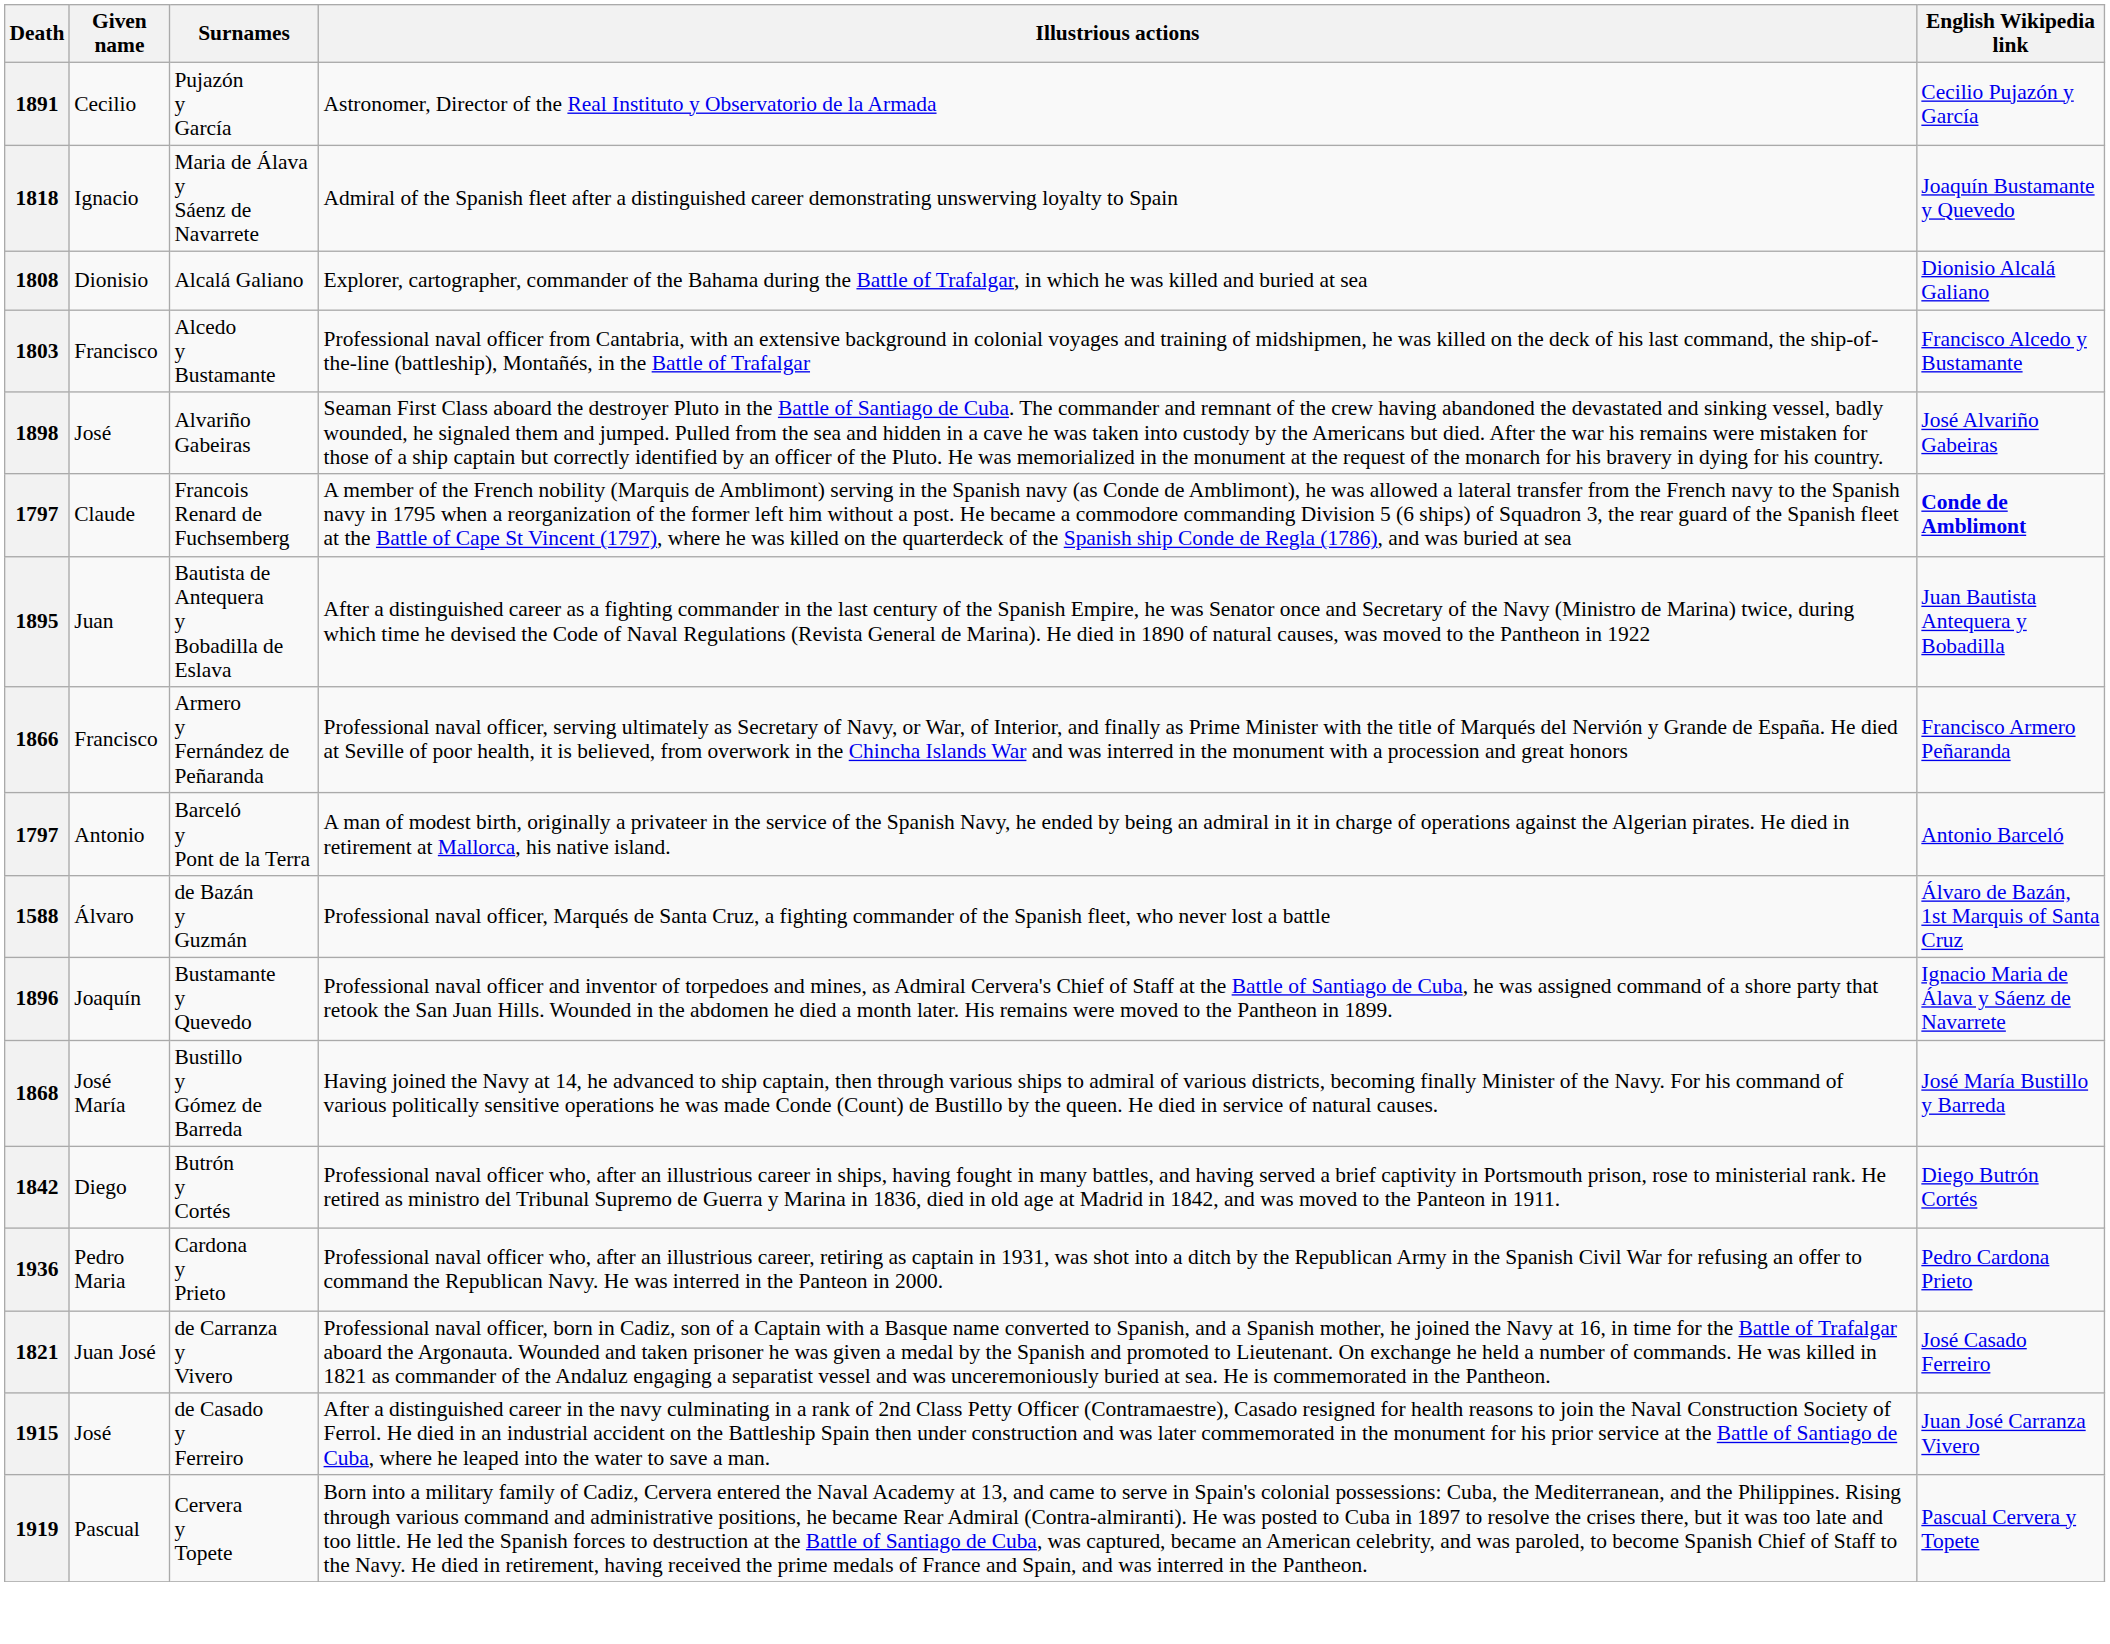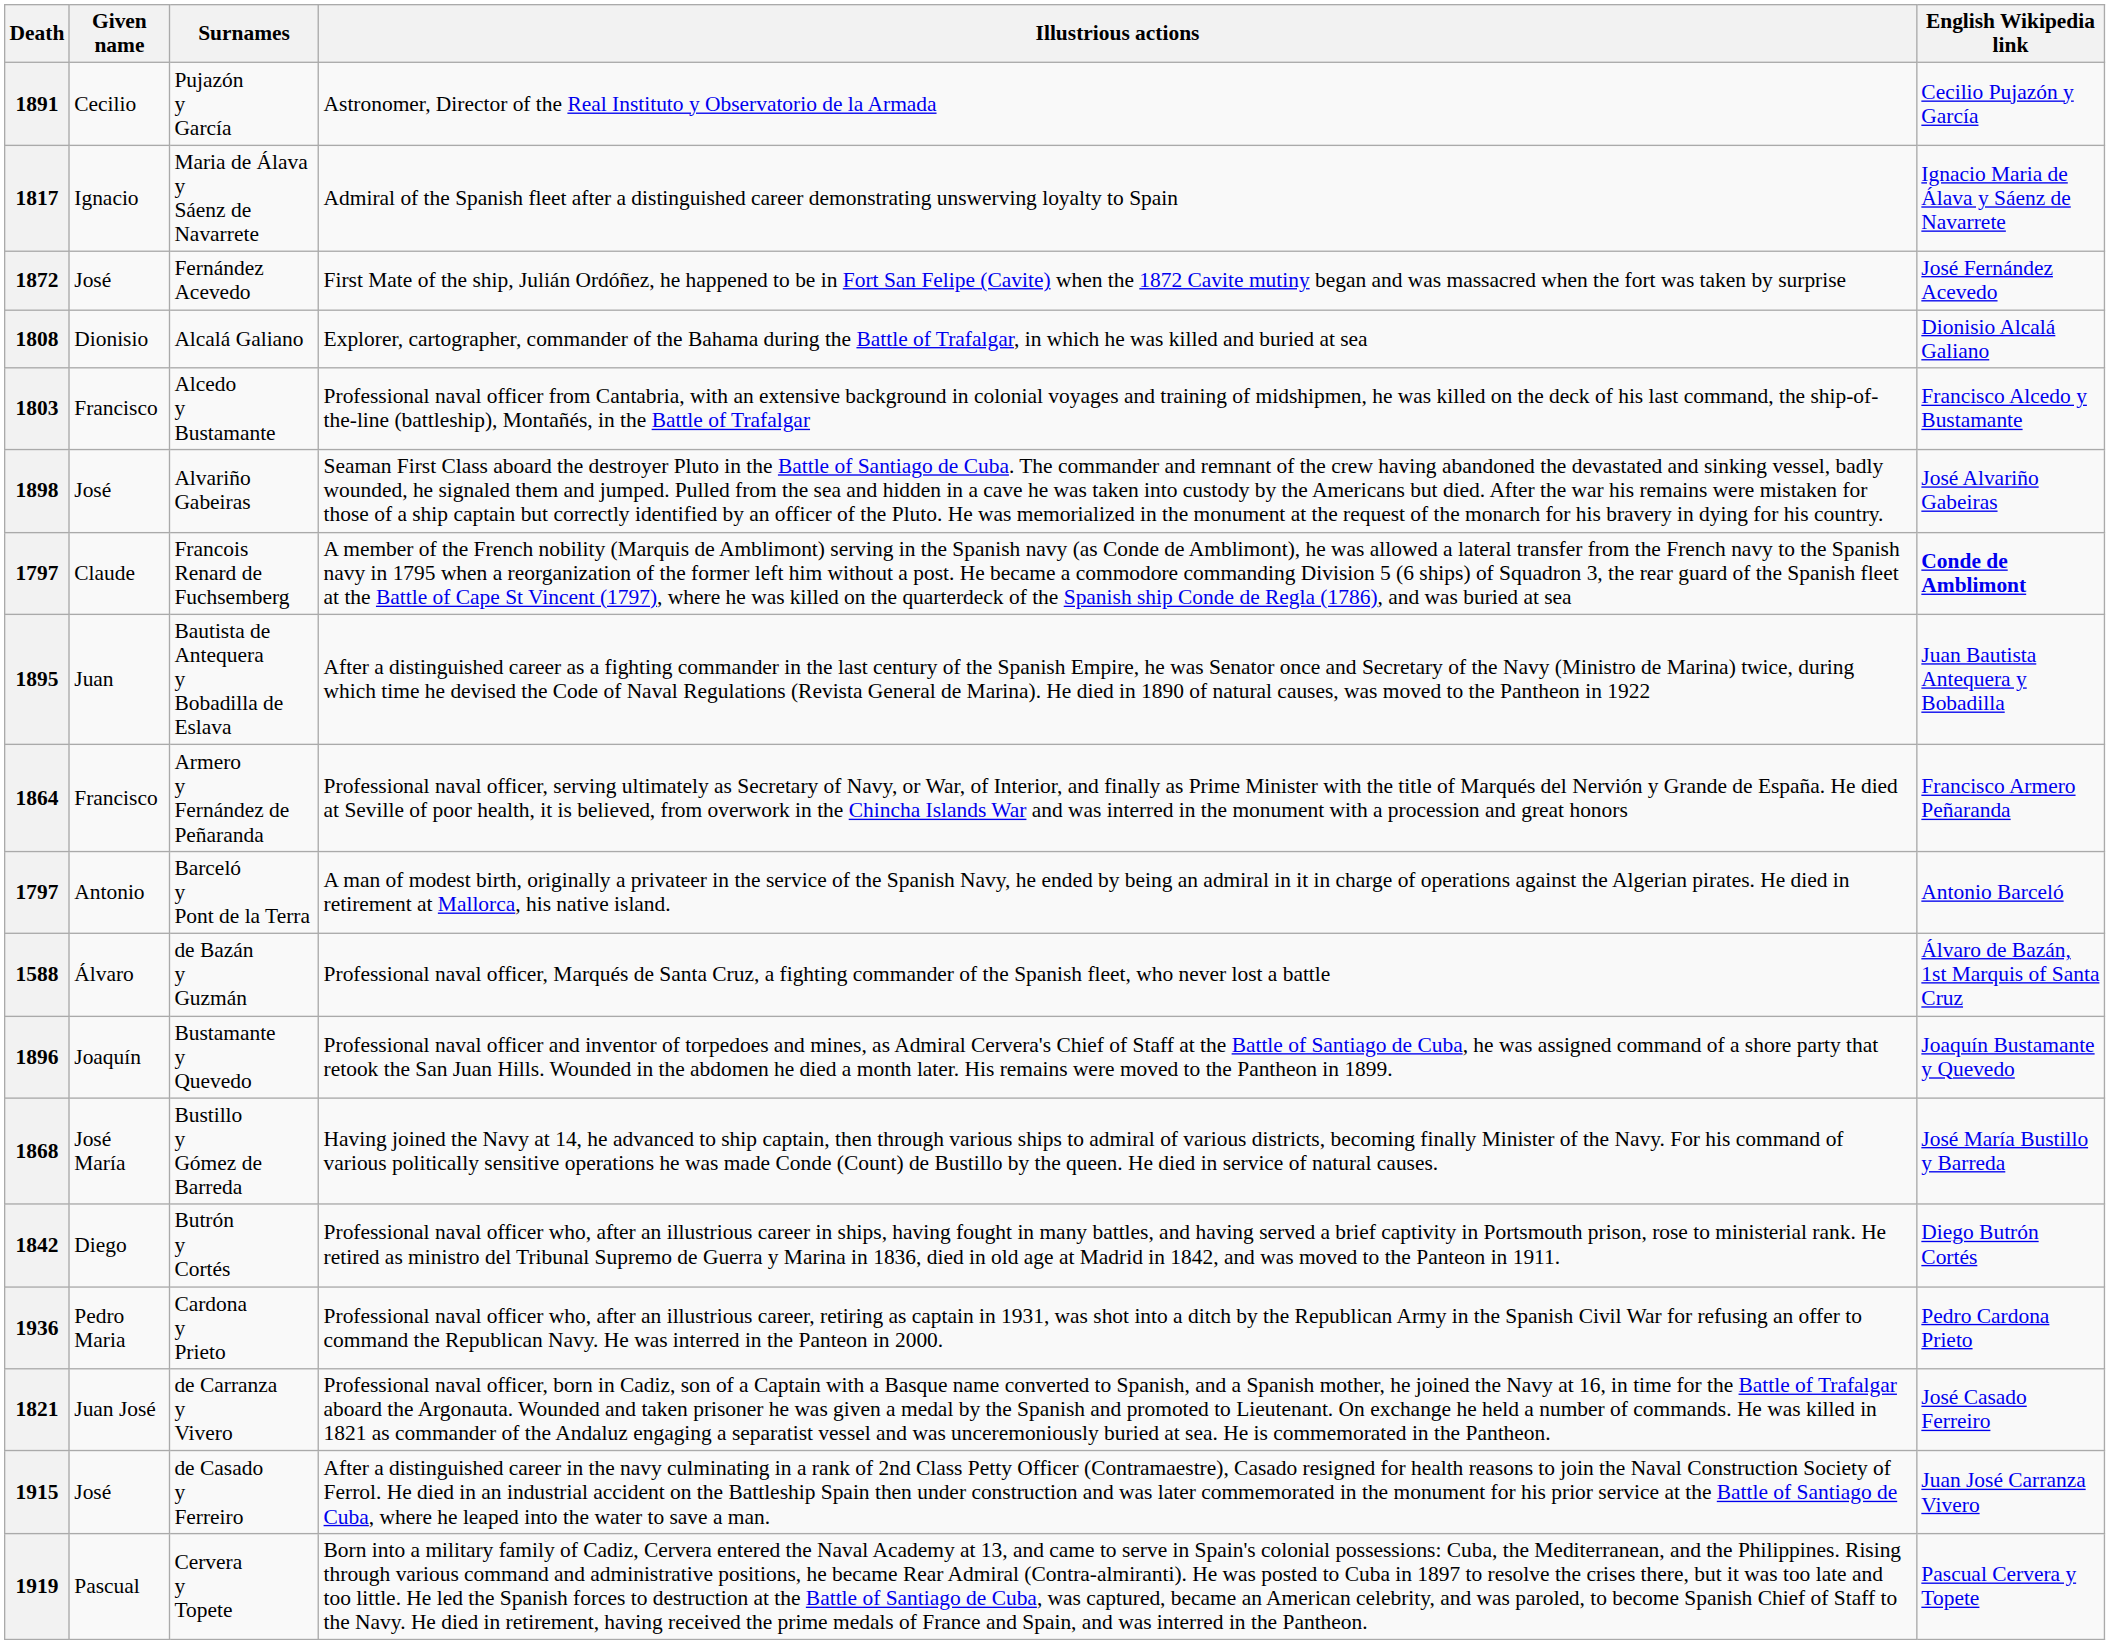Maria de Álava y Sáenz de Navarrete | Death: 1818 -> 1817
Maria de Álava y Sáenz de Navarrete | English Wikipedia link: Joaquín Bustamante y Quevedo -> Ignacio Maria de Álava y Sáenz de Navarrete
+ row: 1872 | José | Fernández Acevedo | First Mate of the ship, Julián Ordóñez, he happened to be in Fort San Felipe (Cavite) when the 1872 Cavite mutiny began and was massacred when the fort was taken by surprise | José Fernández Acevedo
Armero y Fernández de Peñaranda | Death: 1866 -> 1864
Bustamante y Quevedo | English Wikipedia link: Ignacio Maria de Álava y Sáenz de Navarrete -> Joaquín Bustamante y Quevedo
